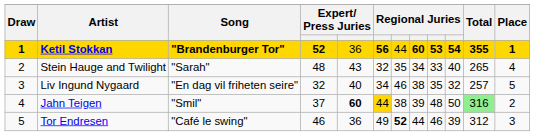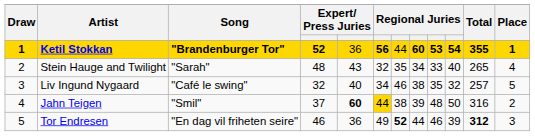Liv Ingund Nygaard | Song: "En dag vil friheten seire" -> "Café le swing"
Jahn Teigen | Total: lightgreen background -> no background
Tor Endresen | Song: "Café le swing" -> "En dag vil friheten seire"
Tor Endresen | Total: normal -> bold
